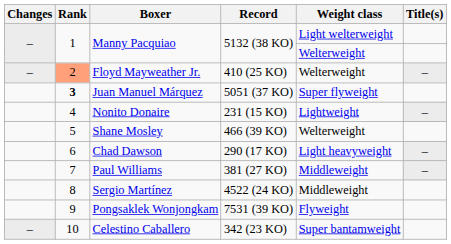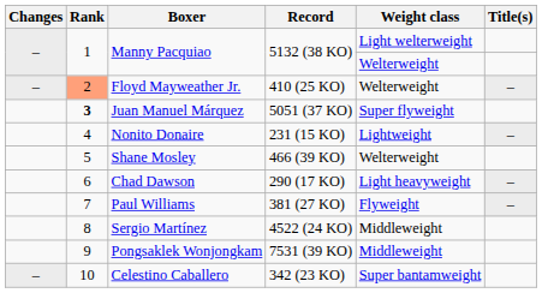Paul Williams | Weight class: Middleweight -> Flyweight
Pongsaklek Wonjongkam | Weight class: Flyweight -> Middleweight
